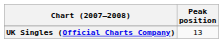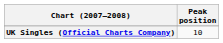UK Singles (Official Charts Company) | Peak position: 13 -> 10
